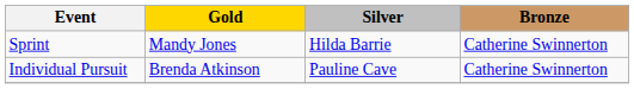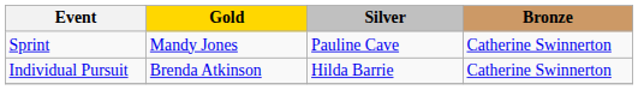Sprint | Silver: Hilda Barrie -> Pauline Cave
Individual Pursuit | Silver: Pauline Cave -> Hilda Barrie
